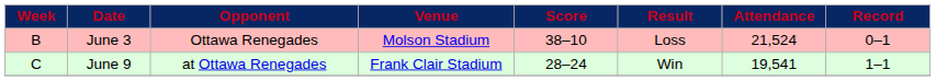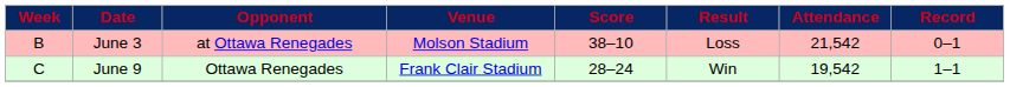June 3 | Opponent: Ottawa Renegades -> at Ottawa Renegades
June 3 | Attendance: 21,524 -> 21,542
June 9 | Opponent: at Ottawa Renegades -> Ottawa Renegades
June 9 | Attendance: 19,541 -> 19,542
